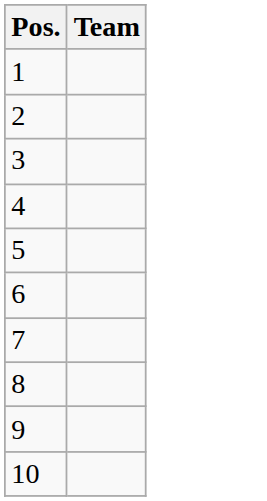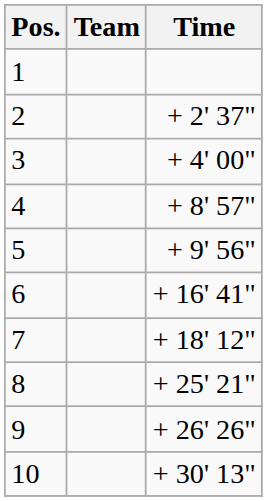+ column: Time | + 2' 37" | + 4' 00" | + 8' 57" | + 9' 56" | + 16' 41" | + 18' 12" | + 25' 21" | + 26' 26" | + 30' 13"
